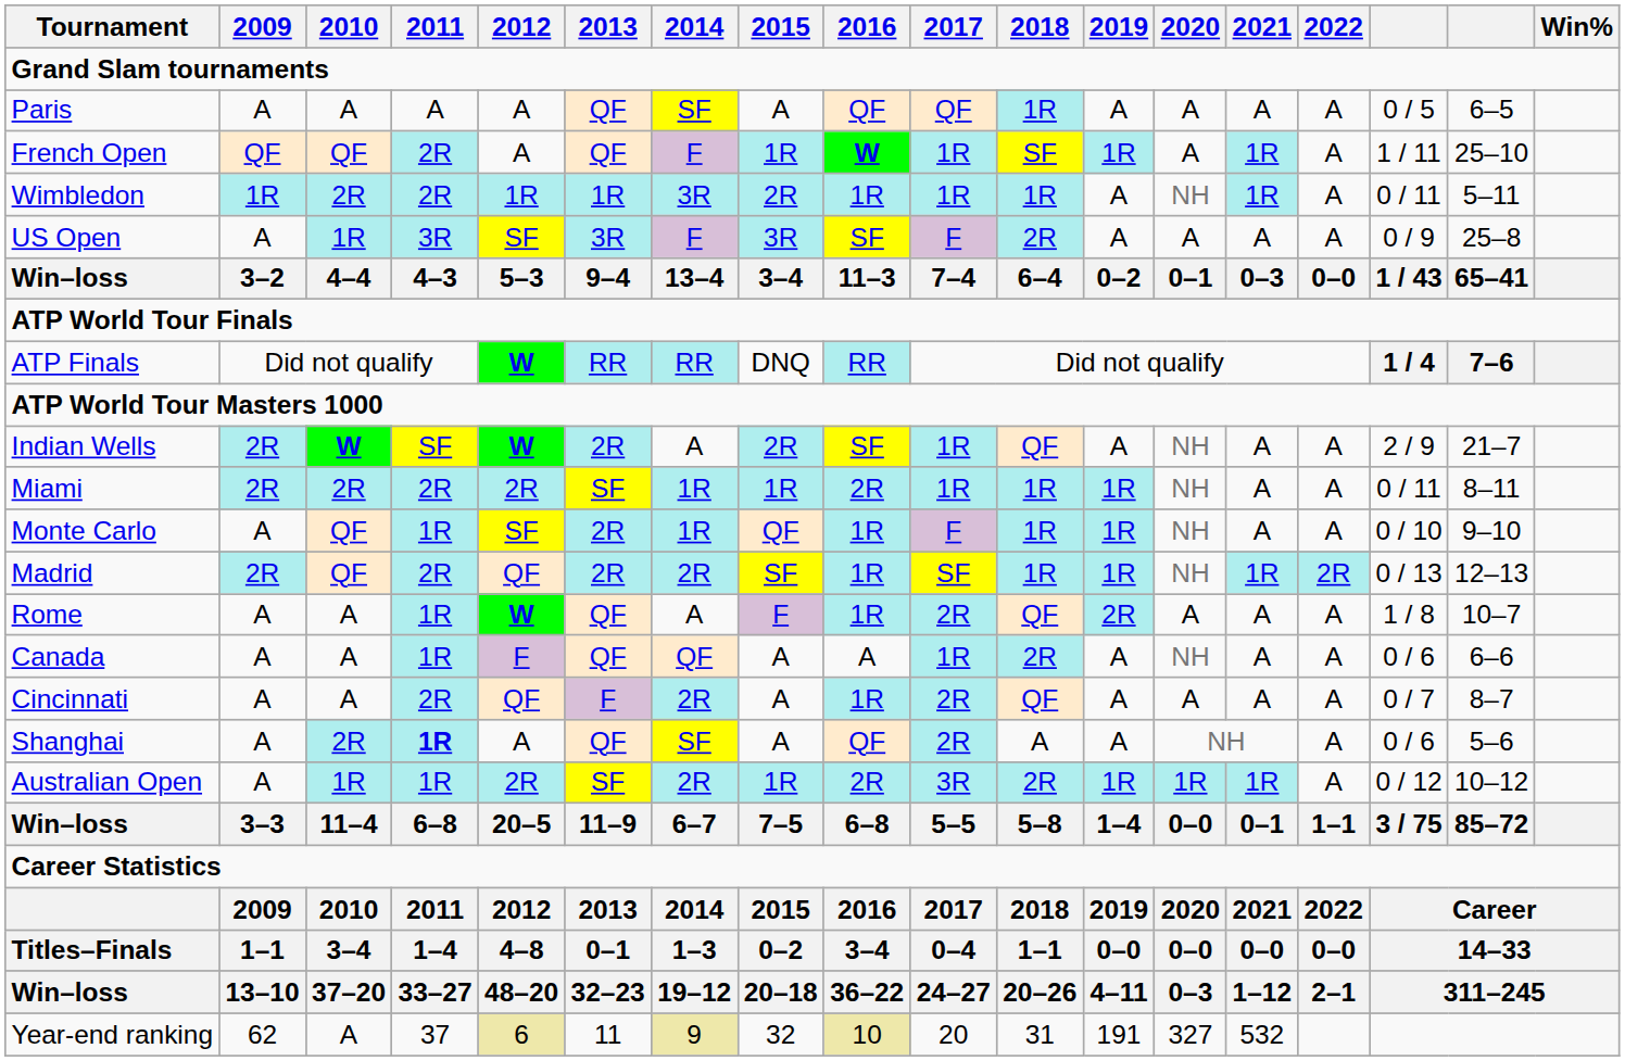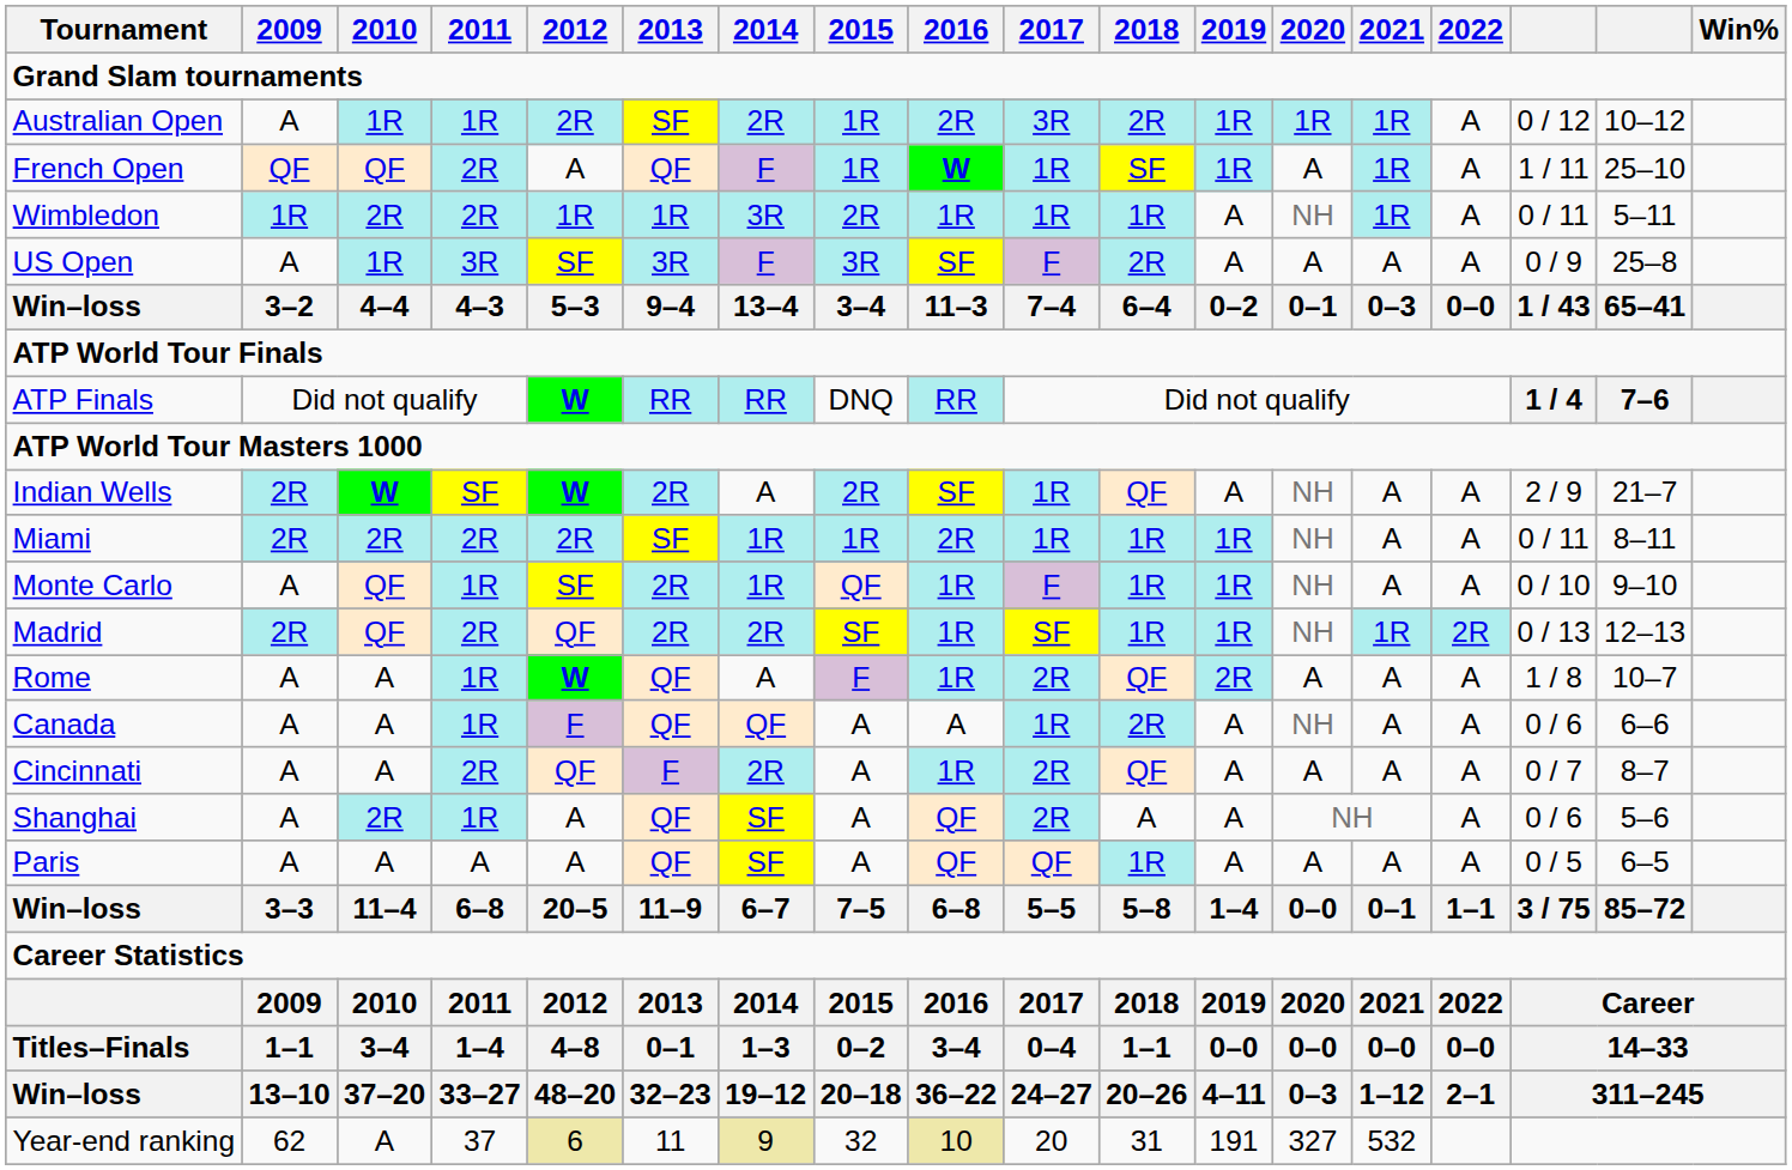rows swapped: Australian Open <-> Paris
Shanghai | 2011: bold -> normal
